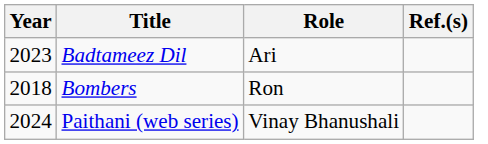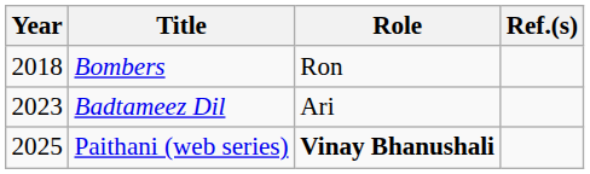rows swapped: Bombers <-> Badtameez Dil
Paithani (web series) | Year: 2024 -> 2025
Paithani (web series) | Role: normal -> bold
